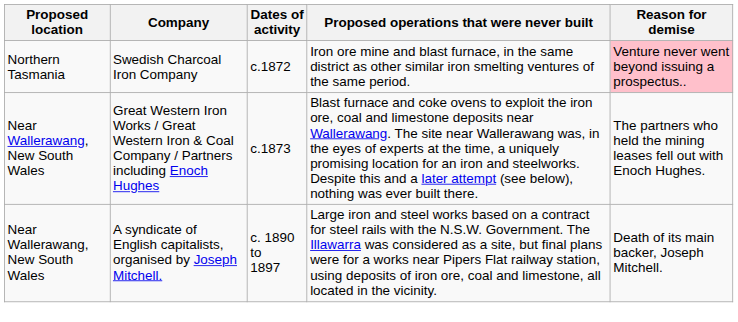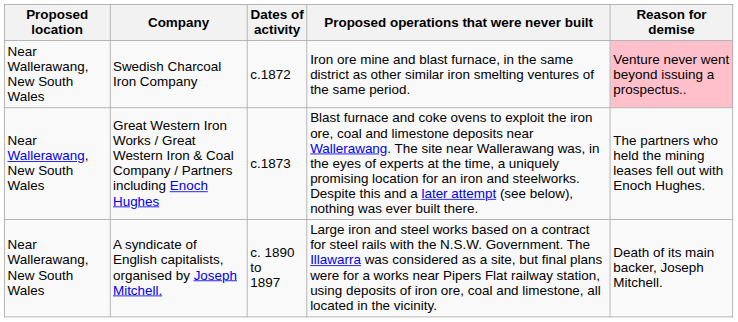Swedish Charcoal Iron Company | Proposed location: Northern Tasmania -> Near Wallerawang, New South Wales
